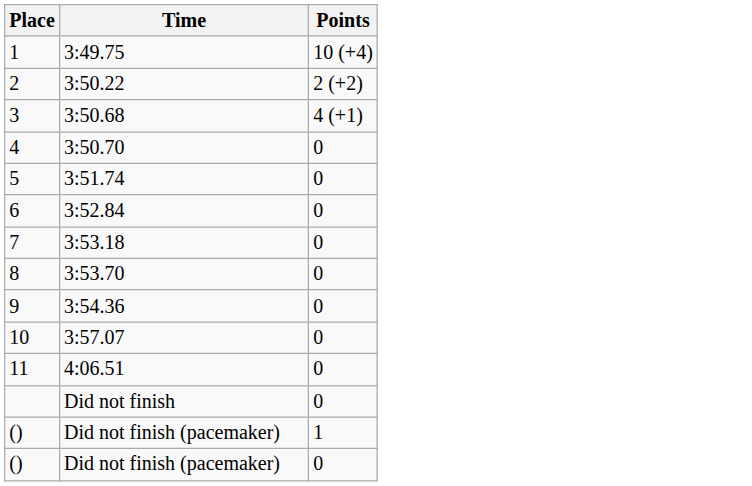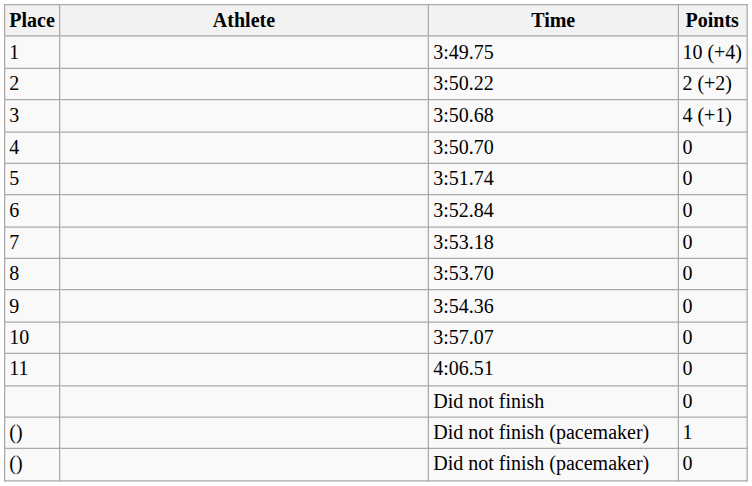+ column: Athlete
